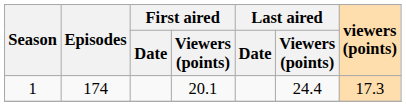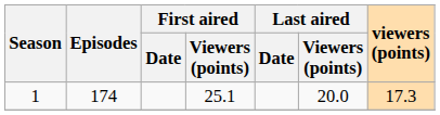1 | First aired / Viewers (points): 20.1 -> 25.1
1 | Last aired / Viewers (points): 24.4 -> 20.0
